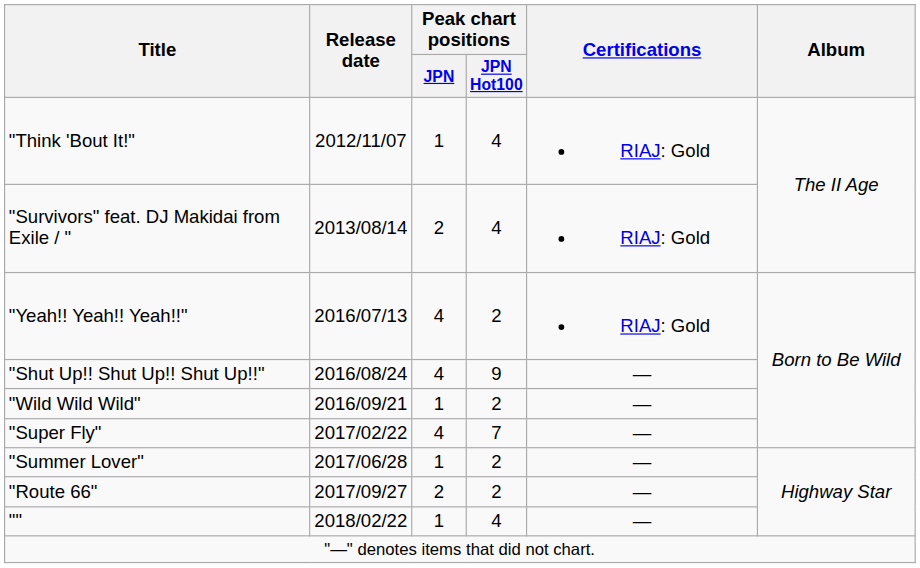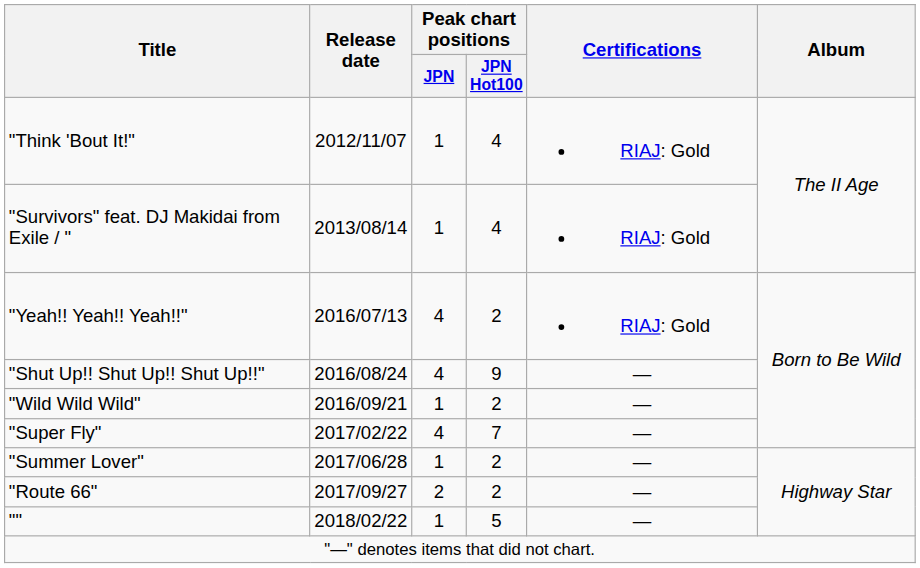"Survivors" feat. DJ Makidai from Exile / " | Peak chart positions / JPN: 2 -> 1
"" | Peak chart positions / JPN Hot100: 4 -> 5
